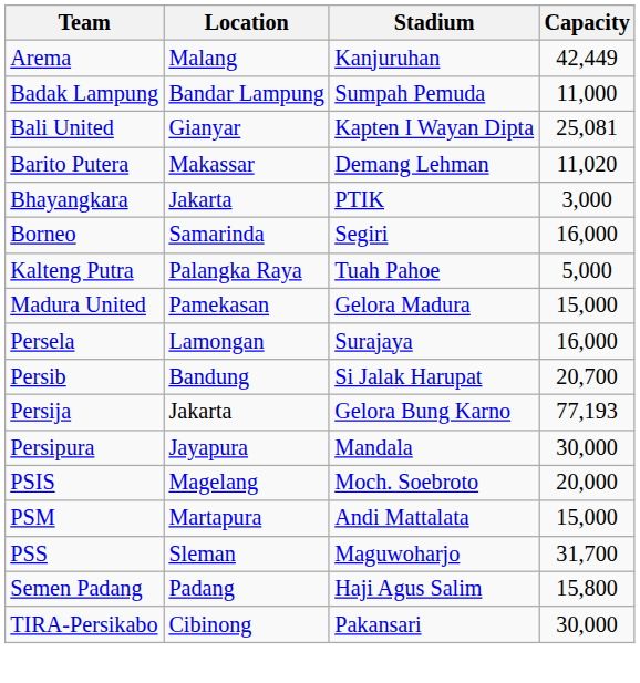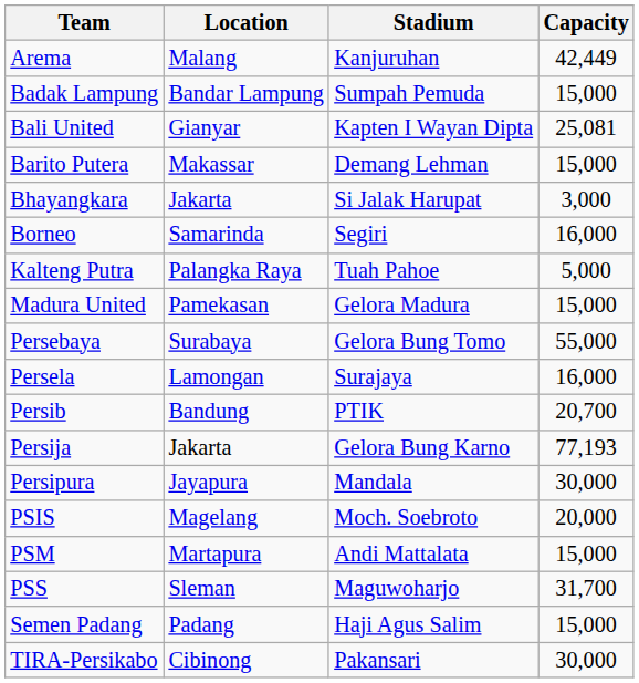Badak Lampung | Capacity: 11,000 -> 15,000
Barito Putera | Capacity: 11,020 -> 15,000
Bhayangkara | Stadium: PTIK -> Si Jalak Harupat
+ row: Persebaya | Surabaya | Gelora Bung Tomo | 55,000
Persib | Stadium: Si Jalak Harupat -> PTIK
Semen Padang | Capacity: 15,800 -> 15,000
